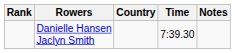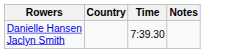- column: Rank
